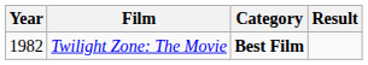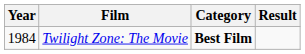Twilight Zone: The Movie | Year: 1982 -> 1984
